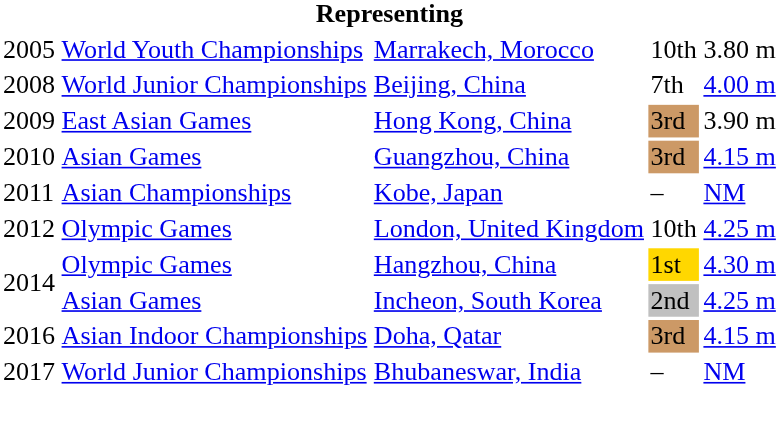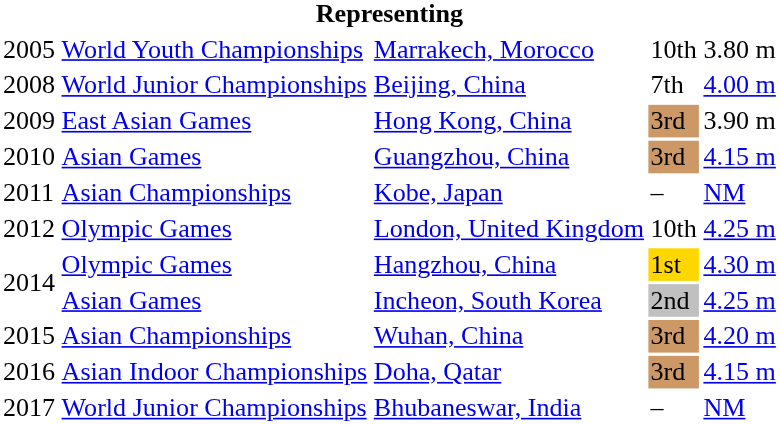+ row: 2015 | Asian Championships | Wuhan, China | 3rd | 4.20 m
